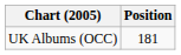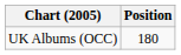UK Albums (OCC) | Position: 181 -> 180
